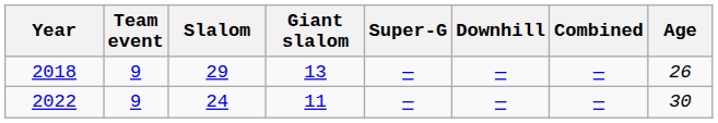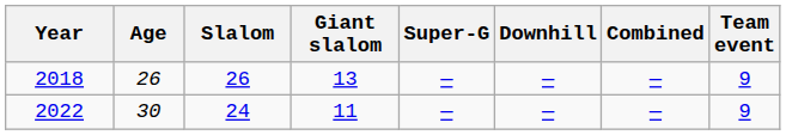columns swapped: Age <-> Team event
2018 | Slalom: 29 -> 26
